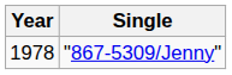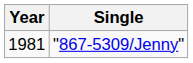"867-5309/Jenny" | Year: 1978 -> 1981
